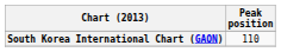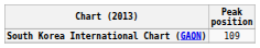South Korea International Chart (GAON) | Peak position: 110 -> 109
